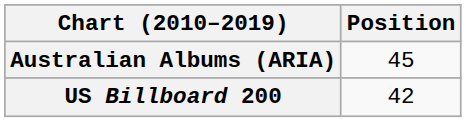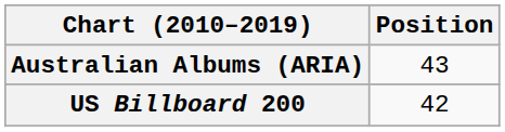Australian Albums (ARIA) | Position: 45 -> 43
